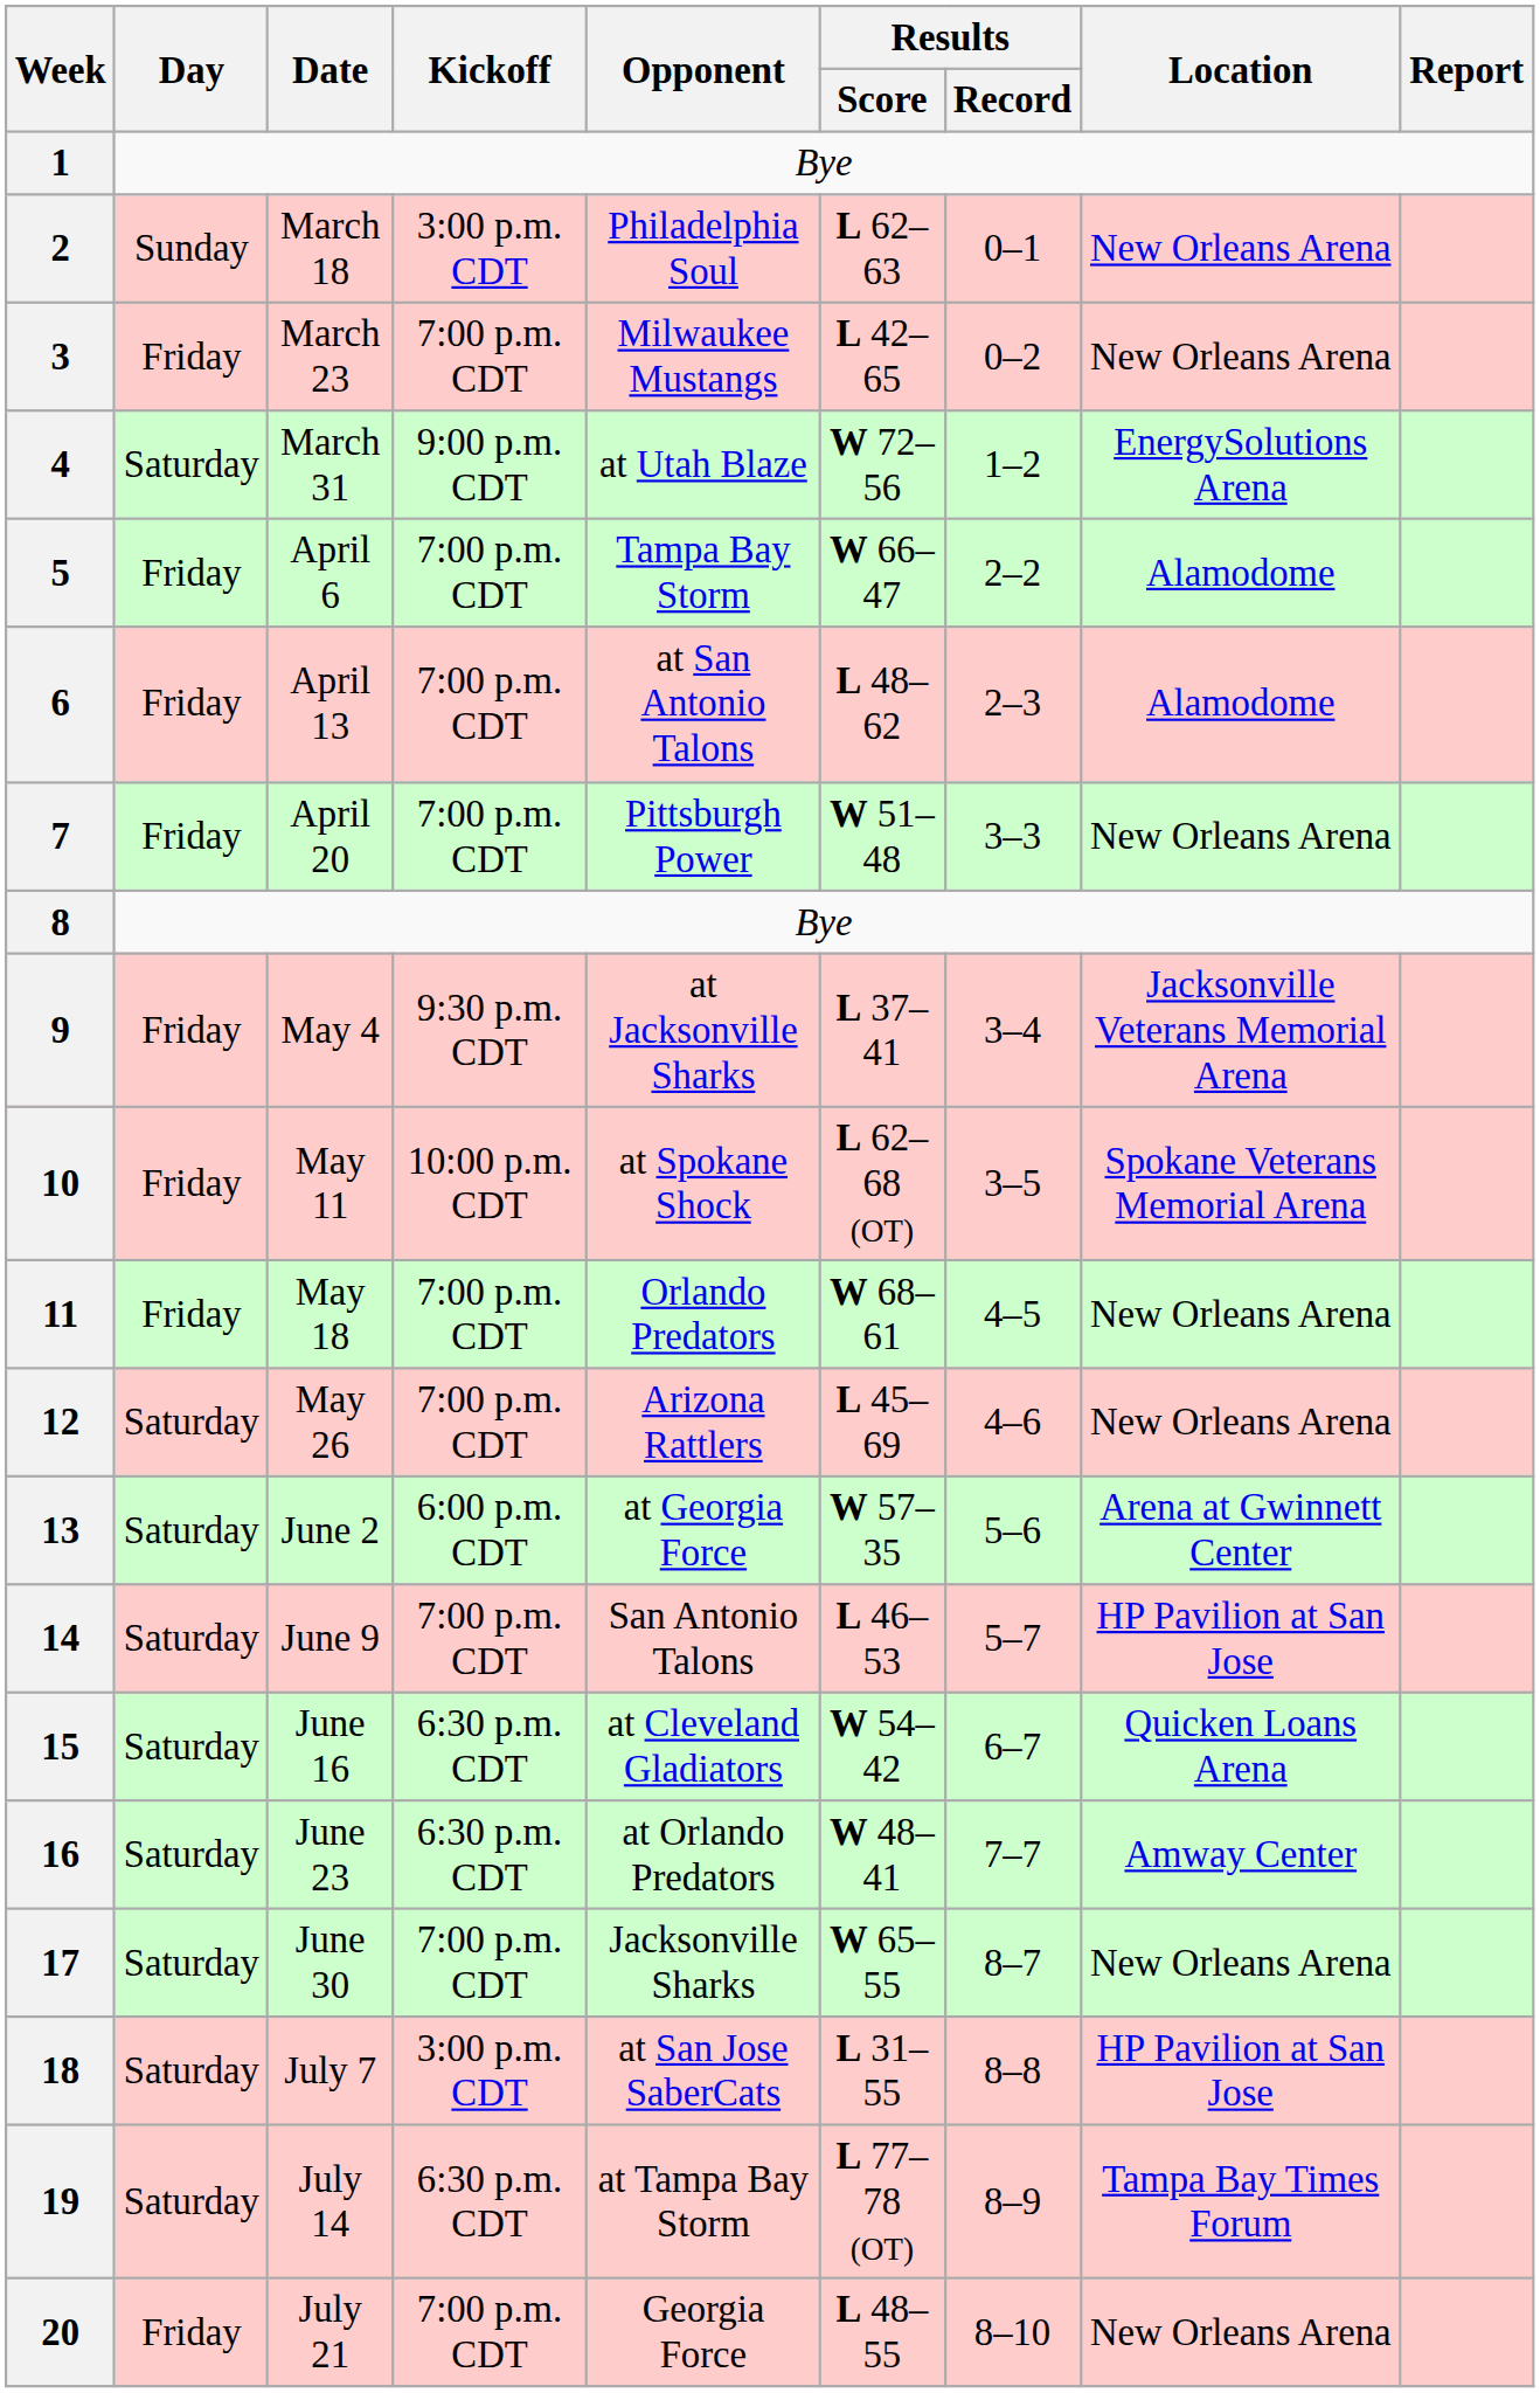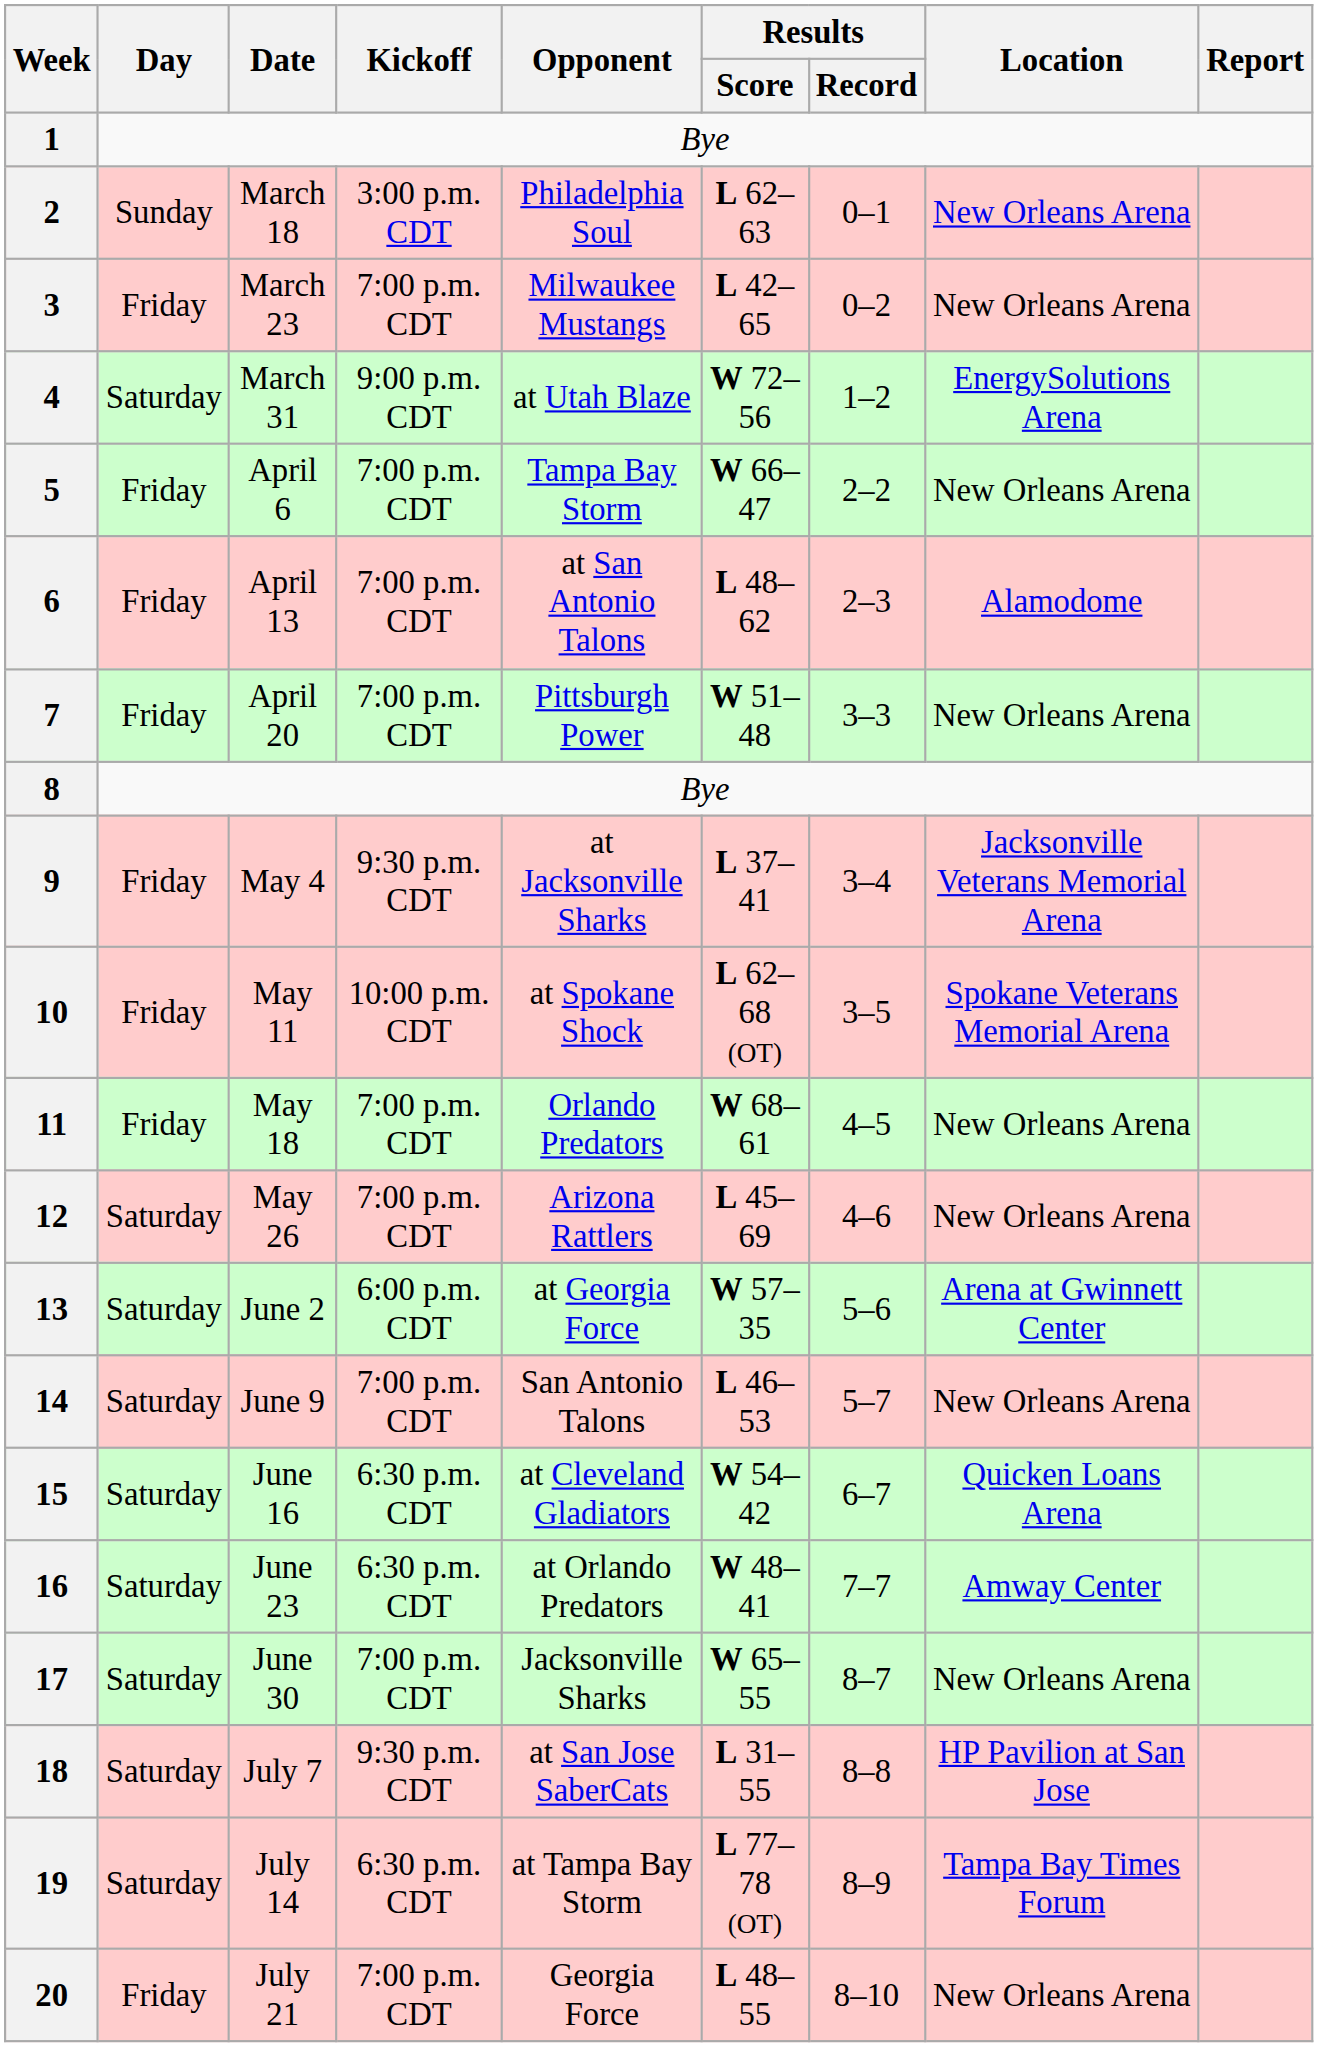5 | Location: Alamodome -> New Orleans Arena
14 | Location: HP Pavilion at San Jose -> New Orleans Arena
18 | Kickoff: 3:00 p.m. CDT -> 9:30 p.m. CDT
